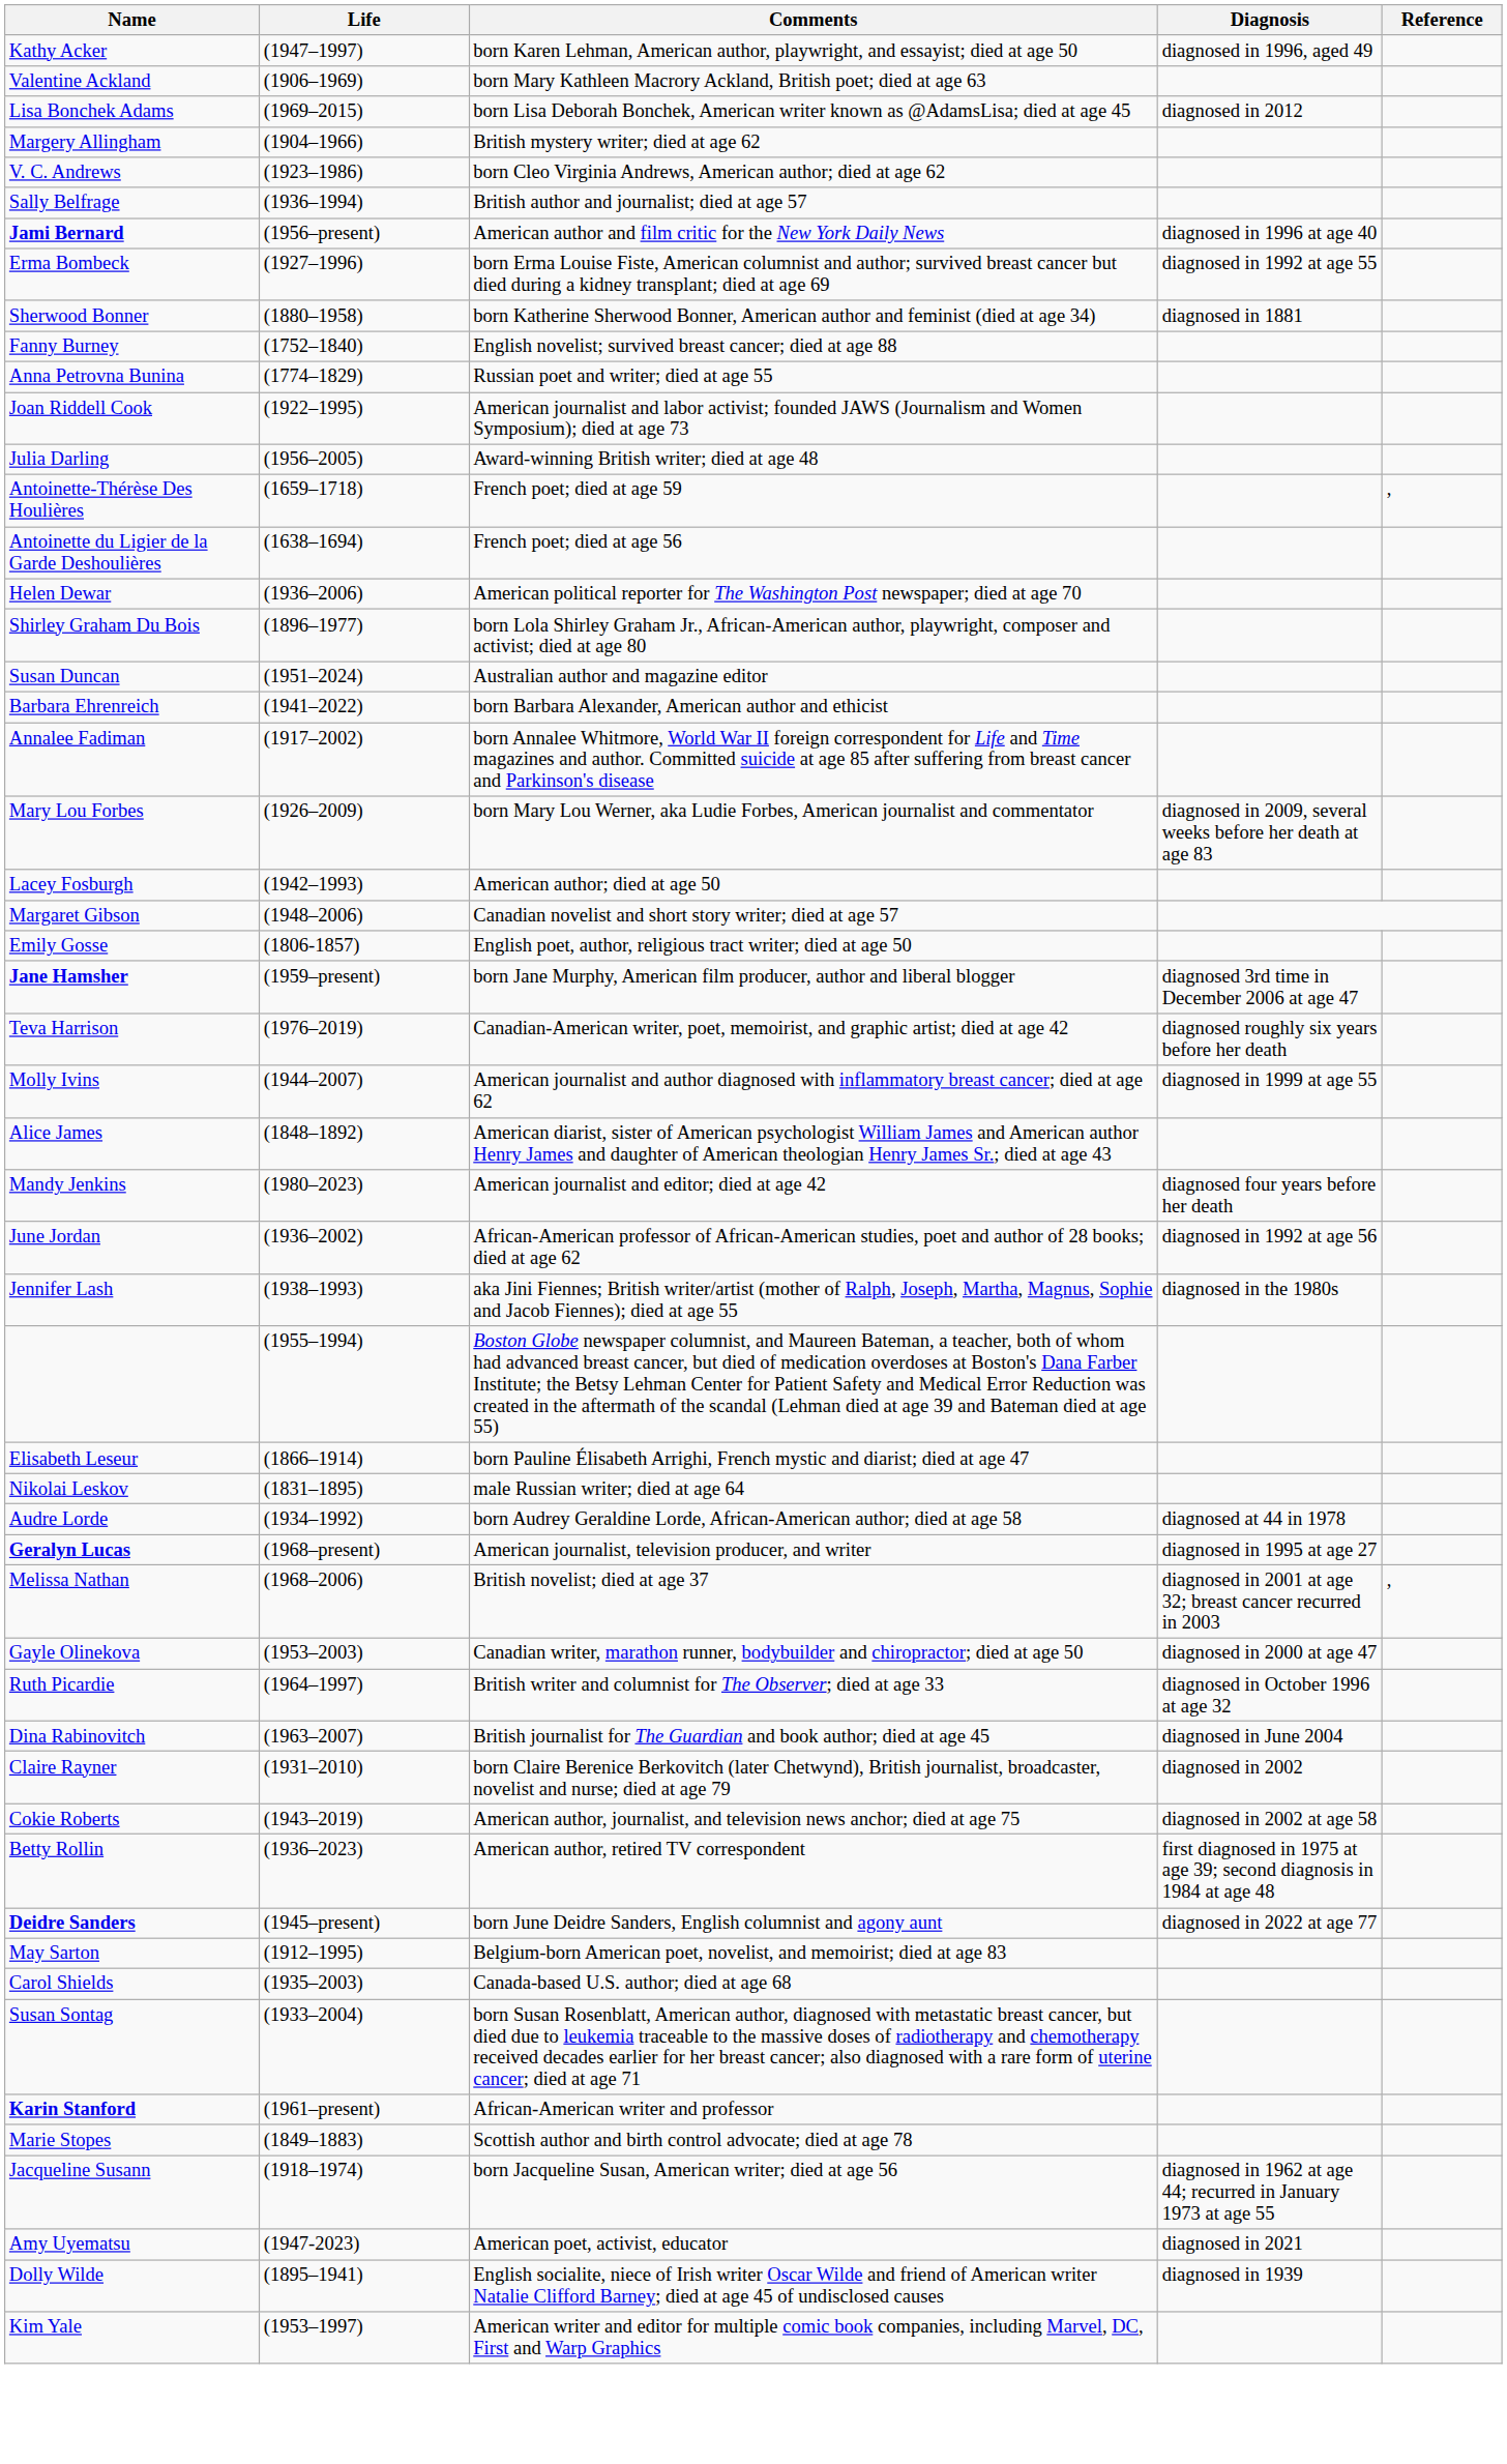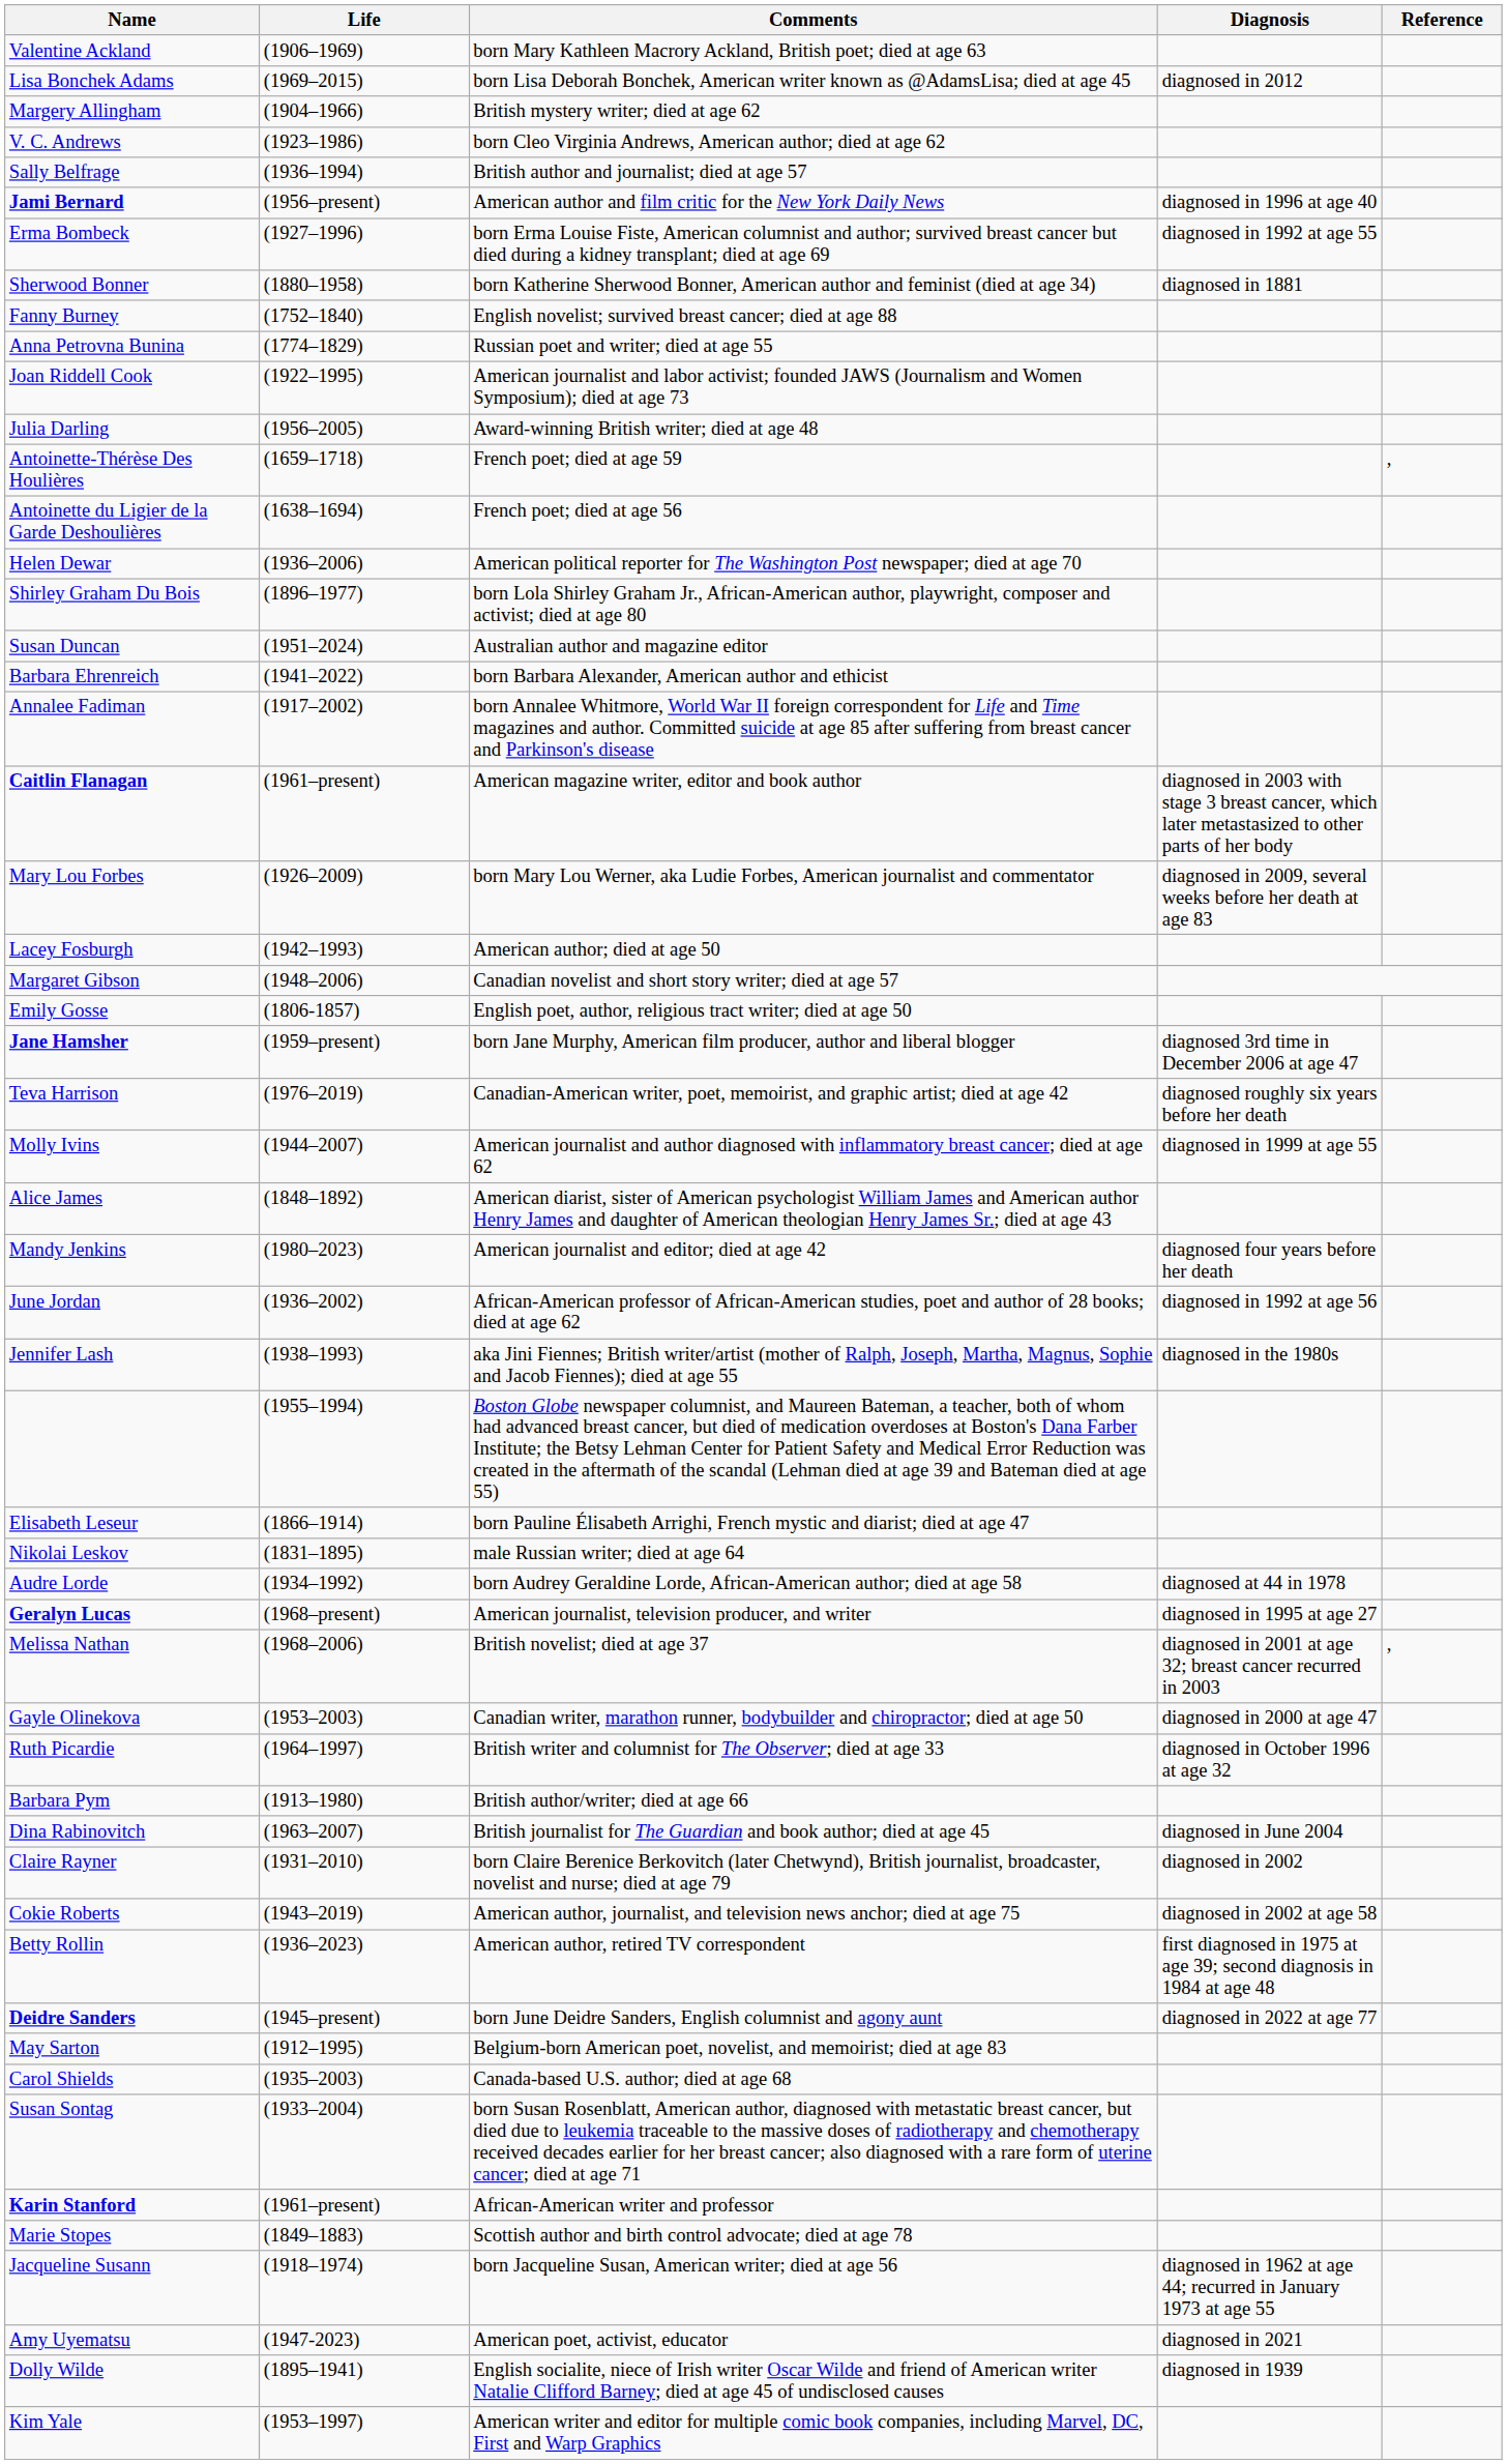- row: Kathy Acker | (1947–1997) | born Karen Lehman, American author, playwright, and essayist; died at age 50 | diagnosed in 1996, aged 49
+ row: Caitlin Flanagan | (1961–present) | American magazine writer, editor and book author | diagnosed in 2003 with stage 3 breast cancer, which later metastasized to other parts of her body
+ row: Barbara Pym | (1913–1980) | British author/writer; died at age 66
